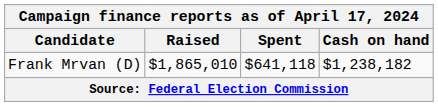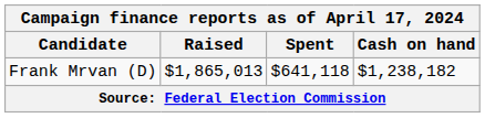Frank Mrvan (D) | Raised: $1,865,010 -> $1,865,013
